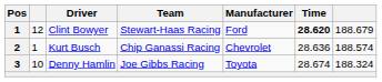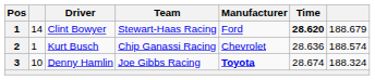Clint Bowyer | column 2: 12 -> 14
Denny Hamlin | Manufacturer: normal -> bold
